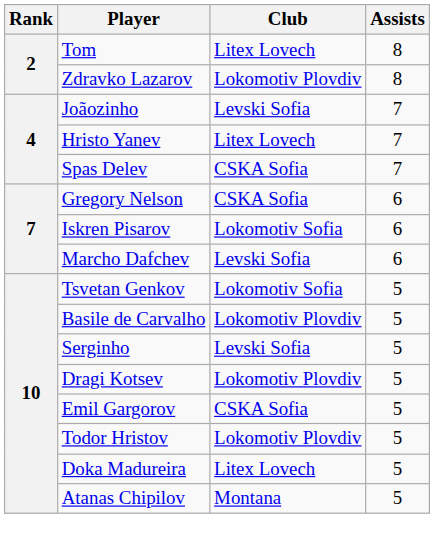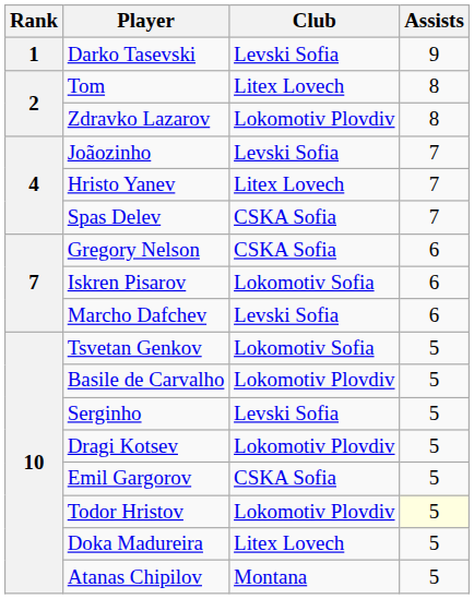+ row: 1 | Darko Tasevski | Levski Sofia | 9
Todor Hristov | Assists: no background -> lightyellow background
